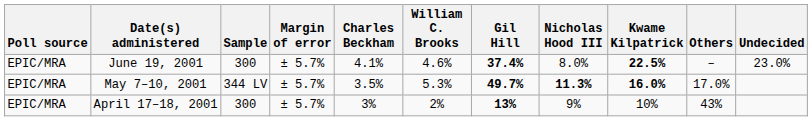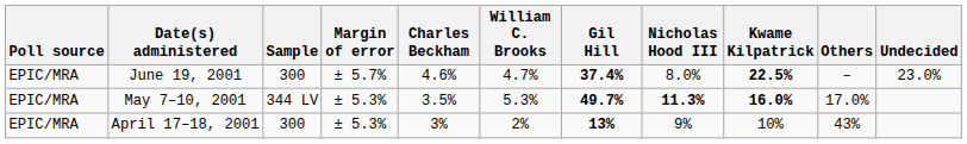June 19, 2001 | Charles Beckham: 4.1% -> 4.6%
June 19, 2001 | William C. Brooks: 4.6% -> 4.7%
May 7–10, 2001 | Margin of error: ± 5.7% -> ± 5.3%
April 17–18, 2001 | Margin of error: ± 5.7% -> ± 5.3%
